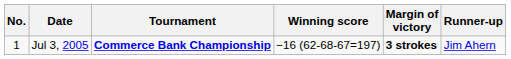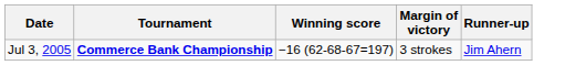- column: No. | 1
Jul 3, 2005 | Margin of victory: bold -> normal
